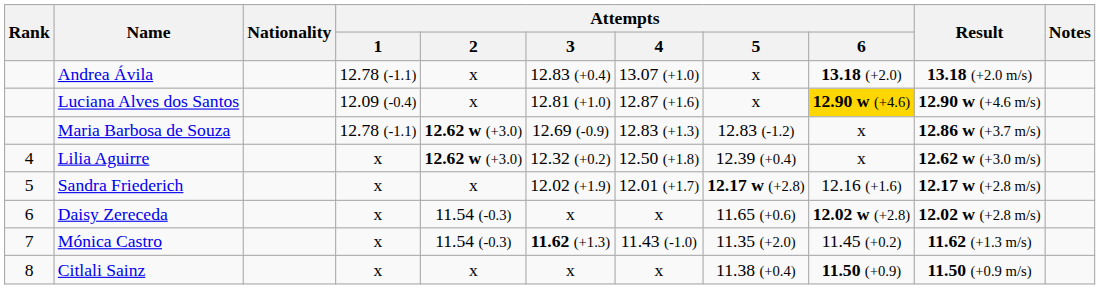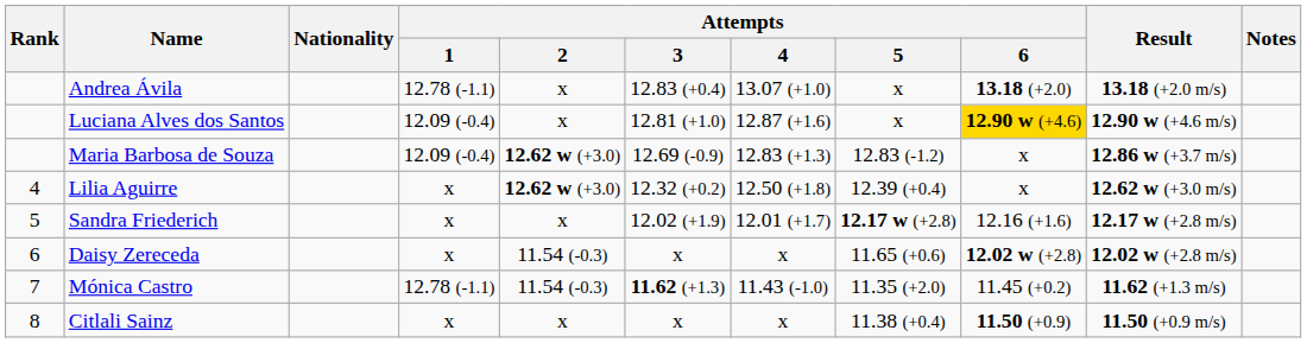Maria Barbosa de Souza | Attempts / 1: 12.78 (-1.1) -> 12.09 (-0.4)
Mónica Castro | Attempts / 1: x -> 12.78 (-1.1)
